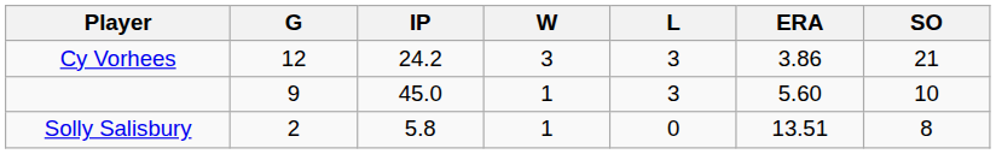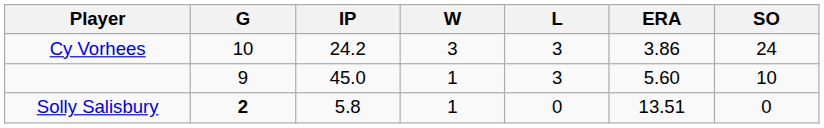Cy Vorhees | G: 12 -> 10
Cy Vorhees | SO: 21 -> 24
Solly Salisbury | G: normal -> bold
Solly Salisbury | SO: 8 -> 0
